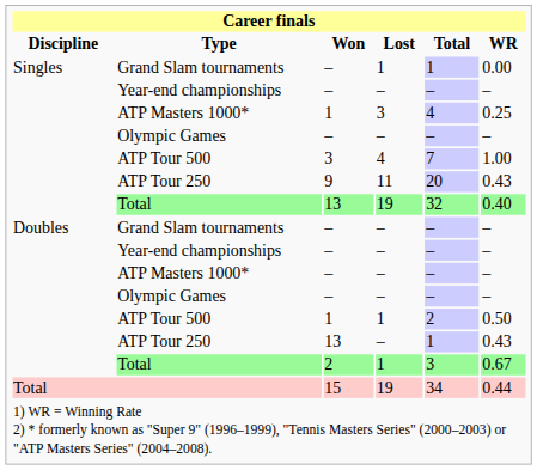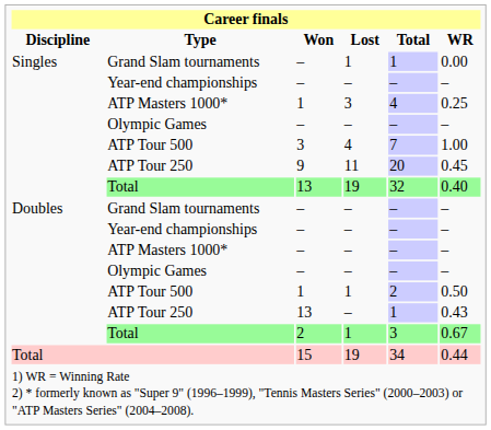Singles / ATP Tour 250 | WR: 0.43 -> 0.45
